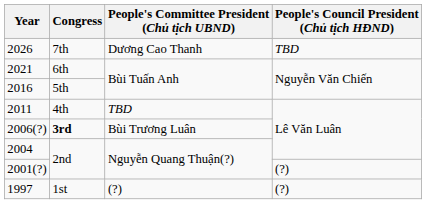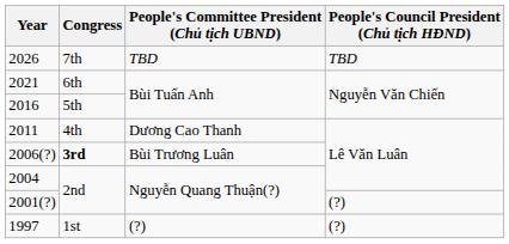2026 | People's Committee President (Chủ tịch UBND): Dương Cao Thanh -> TBD
2011 | People's Committee President (Chủ tịch UBND): TBD -> Dương Cao Thanh
